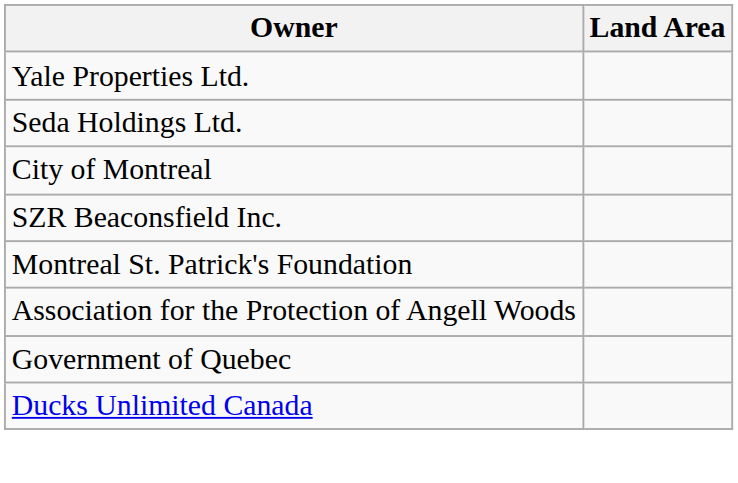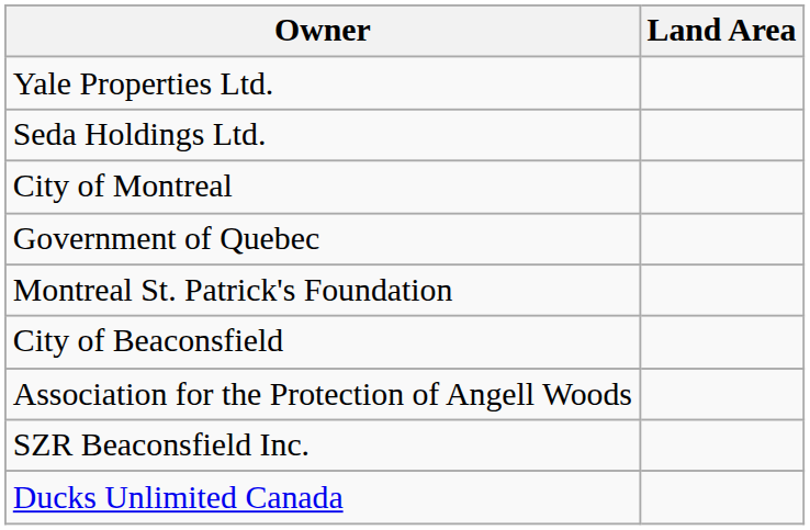rows swapped: Government of Quebec <-> SZR Beaconsfield Inc.
+ row: City of Beaconsfield
